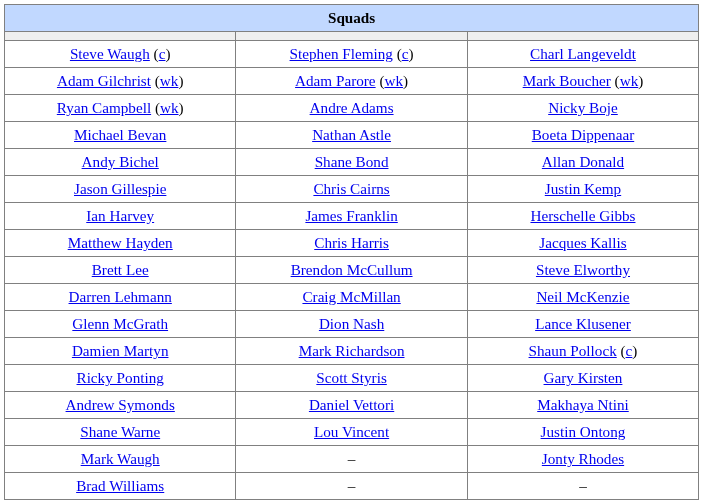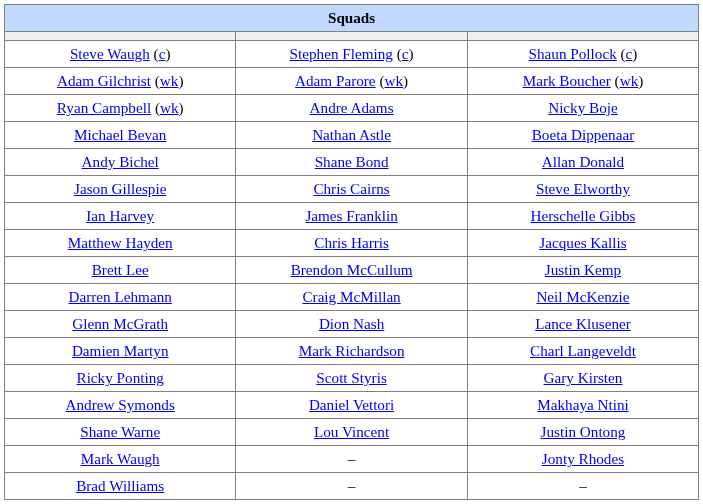Steve Waugh (c) | column 3: Charl Langeveldt -> Shaun Pollock (c)
Jason Gillespie | column 3: Justin Kemp -> Steve Elworthy
Brett Lee | column 3: Steve Elworthy -> Justin Kemp
Damien Martyn | column 3: Shaun Pollock (c) -> Charl Langeveldt
